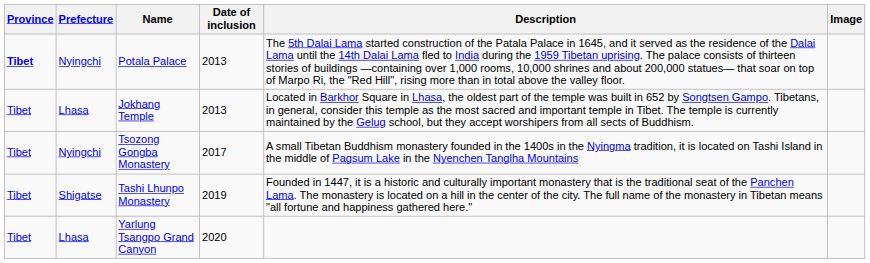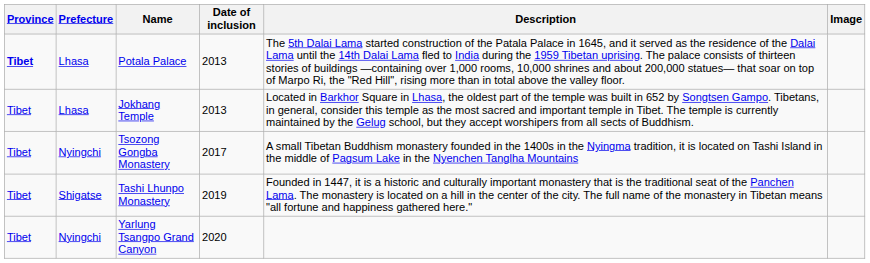Potala Palace | Prefecture: Nyingchi -> Lhasa
Yarlung Tsangpo Grand Canyon | Prefecture: Lhasa -> Nyingchi
